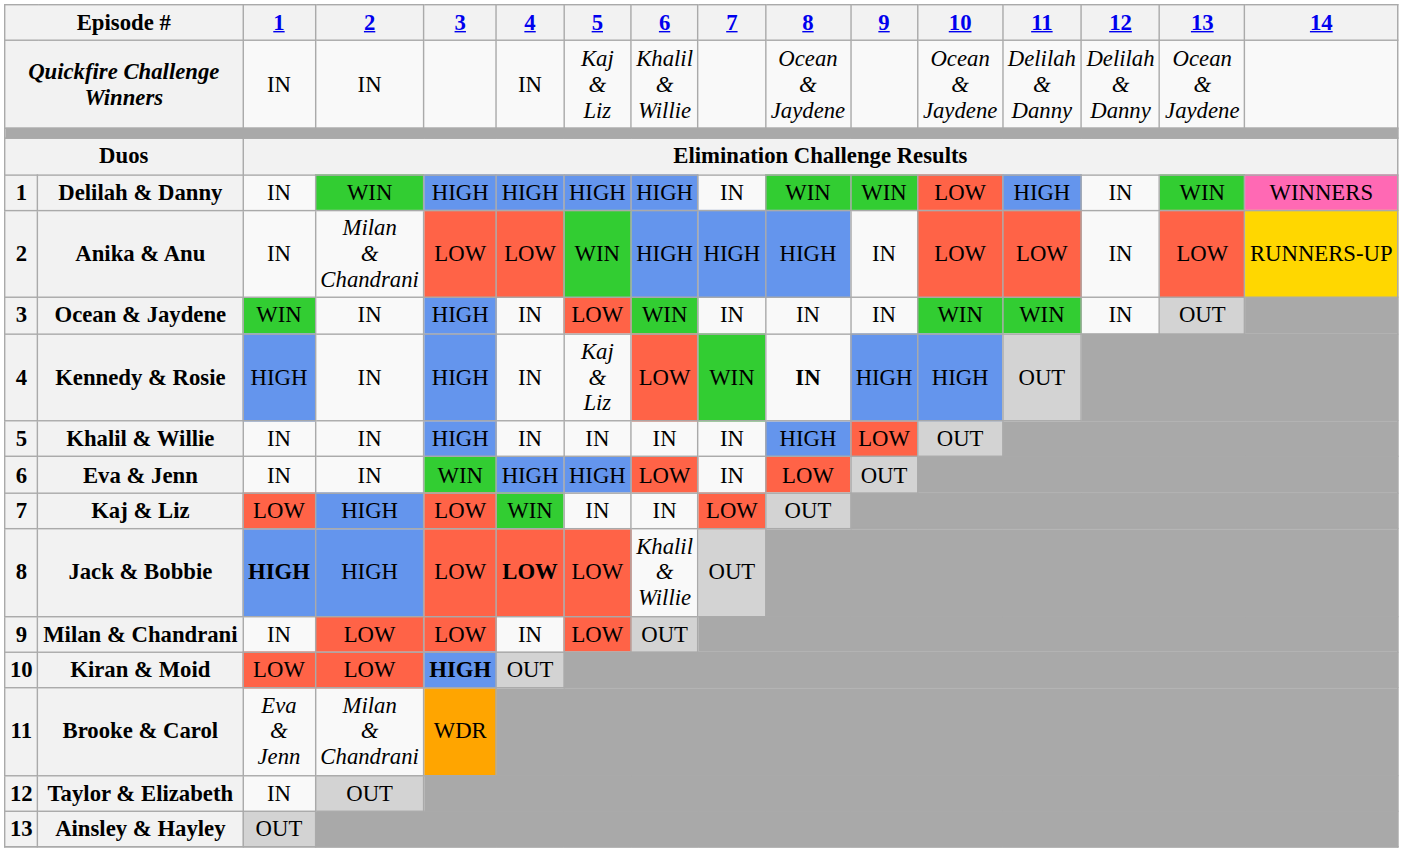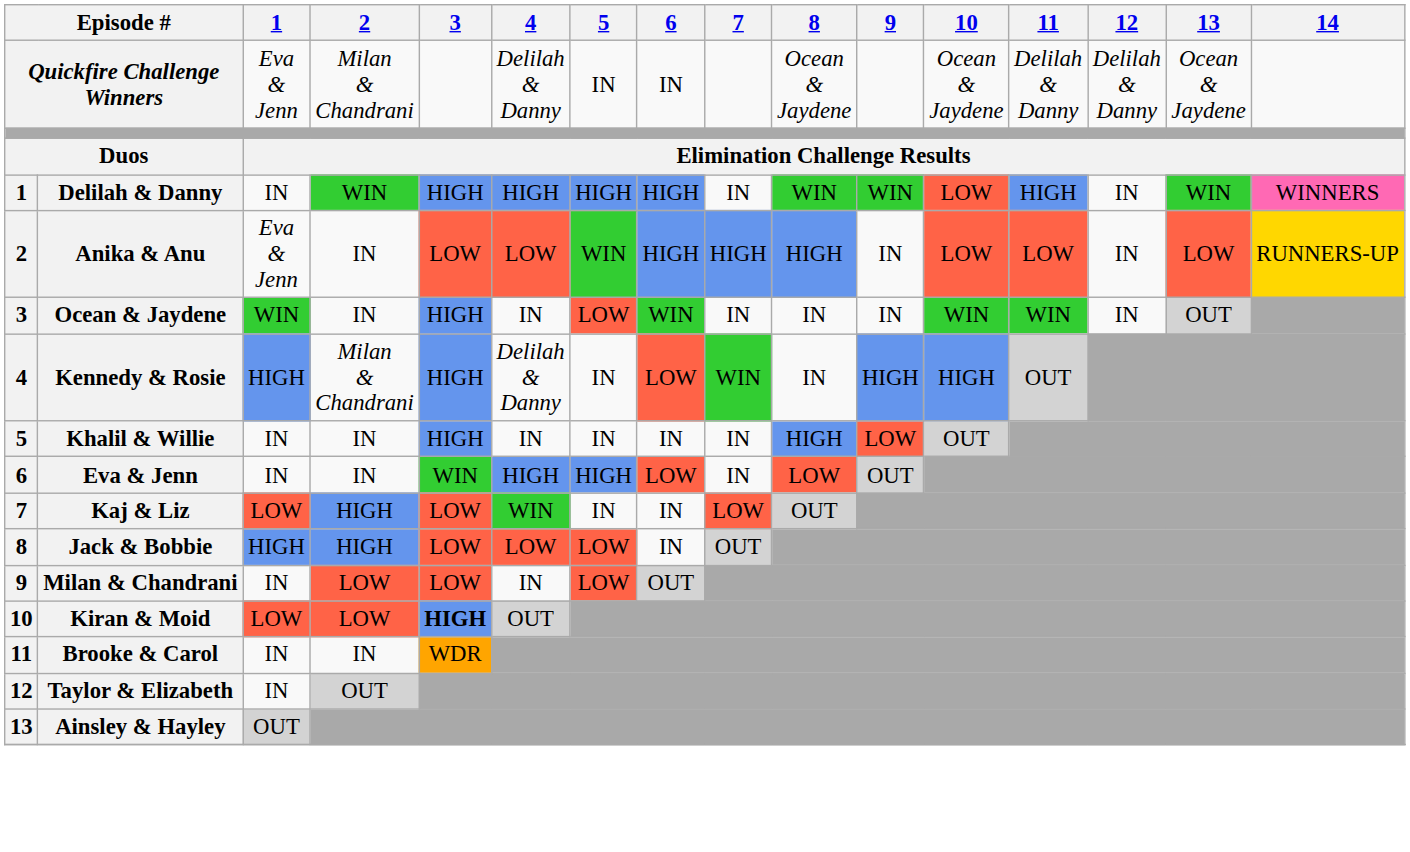Quickfire Challenge Winners | 1: IN -> Eva & Jenn
Quickfire Challenge Winners | 2: IN -> Milan & Chandrani
Quickfire Challenge Winners | 4: IN -> Delilah & Danny
Quickfire Challenge Winners | 5: Kaj & Liz -> IN
Quickfire Challenge Winners | 6: Khalil & Willie -> IN
Anika & Anu | 1: IN -> Eva & Jenn
Anika & Anu | 2: Milan & Chandrani -> IN
Kennedy & Rosie | 2: IN -> Milan & Chandrani
Kennedy & Rosie | 4: IN -> Delilah & Danny
Kennedy & Rosie | 5: Kaj & Liz -> IN
Kennedy & Rosie | 8: bold -> normal
Jack & Bobbie | 1: bold -> normal
Jack & Bobbie | 4: bold -> normal
Jack & Bobbie | 6: Khalil & Willie -> IN
Brooke & Carol | 1: Eva & Jenn -> IN
Brooke & Carol | 2: Milan & Chandrani -> IN
